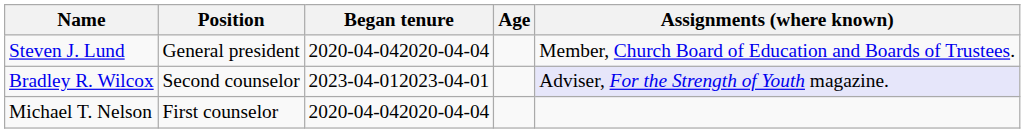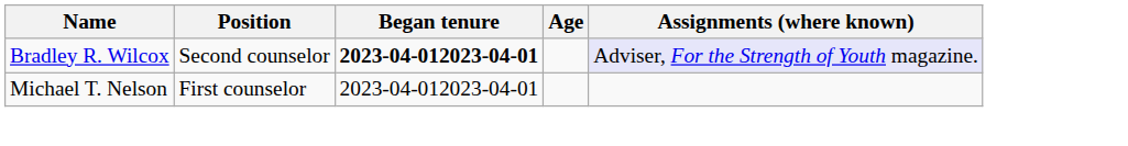- row: Steven J. Lund | General president | 2020-04-042020-04-04 | Member, Church Board of Education and Boards of Trustees.
Bradley R. Wilcox | Began tenure: normal -> bold
Michael T. Nelson | Began tenure: 2020-04-042020-04-04 -> 2023-04-012023-04-01
